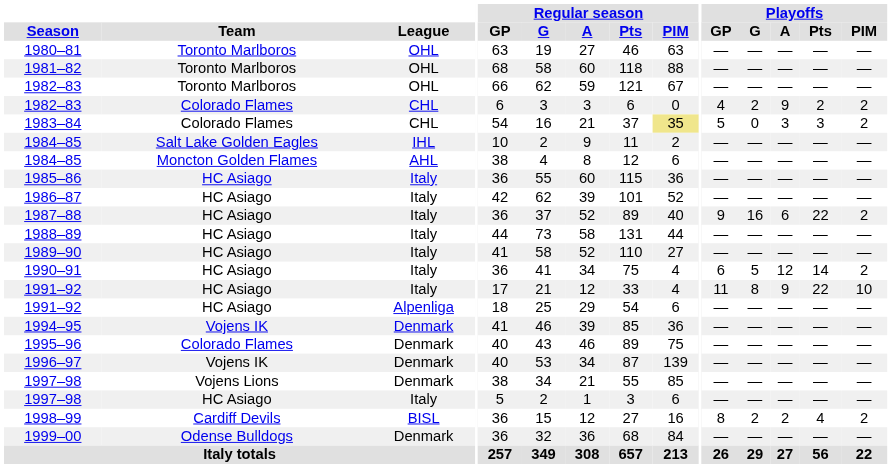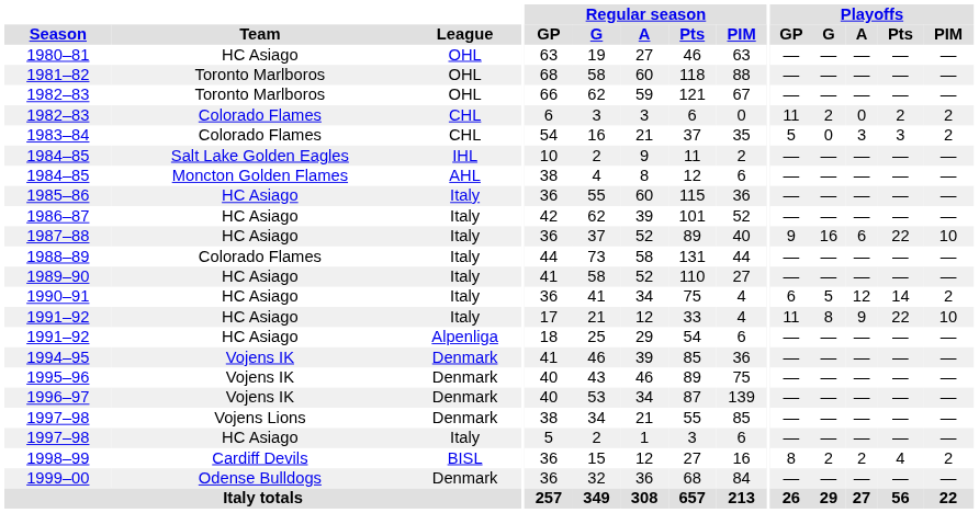1980–81 | Team: Toronto Marlboros -> HC Asiago
1982–83 / CHL | Playoffs / GP: 4 -> 11
1982–83 / CHL | Playoffs / A: 9 -> 0
1983–84 | Regular season / PIM: khaki background -> no background
1987–88 | Playoffs / PIM: 2 -> 10
1988–89 | Team: HC Asiago -> Colorado Flames
1995–96 | Team: Colorado Flames -> Vojens IK
